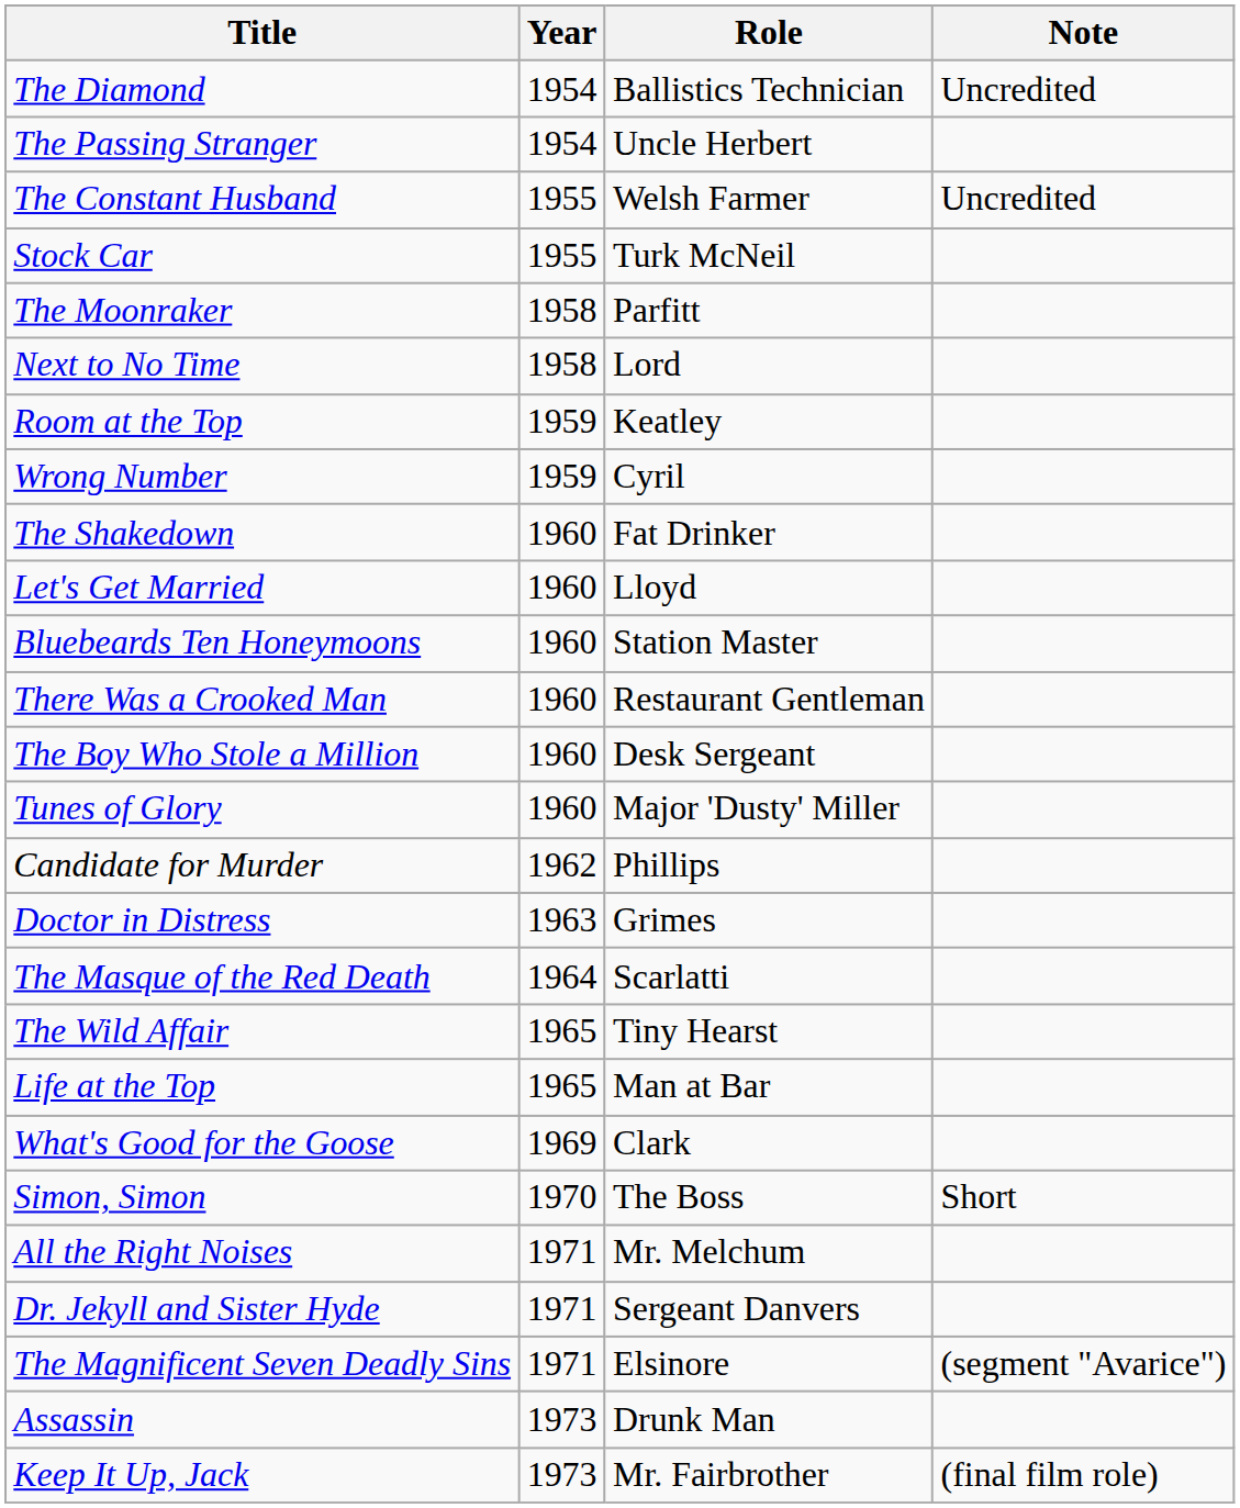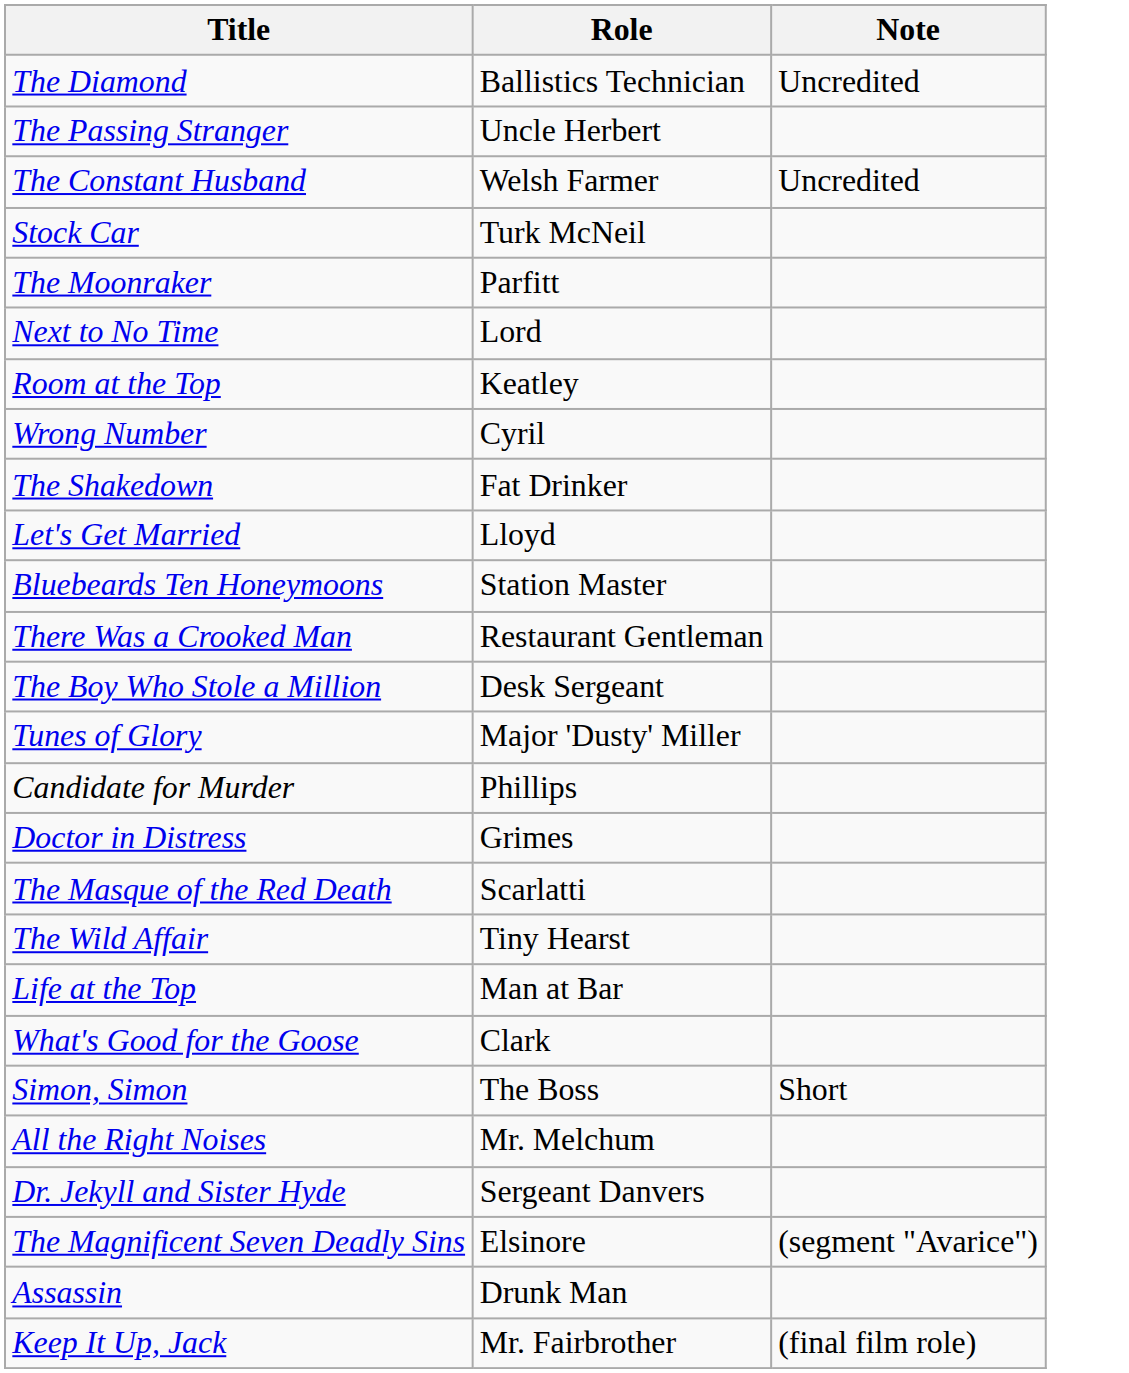- column: Year | 1954 | 1954 | 1955 | 1955 | 1958 | 1958 | 1959 | 1959 | 1960 | 1960 | 1960 | 1960 | 1960 | 1960 | 1962 | 1963 | 1964 | 1965 | 1965 | 1969 | 1970 | 1971 | 1971 | 1971 | 1973 | 1973
